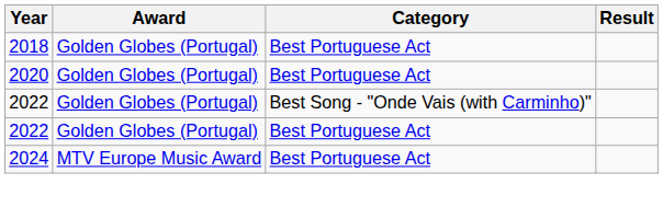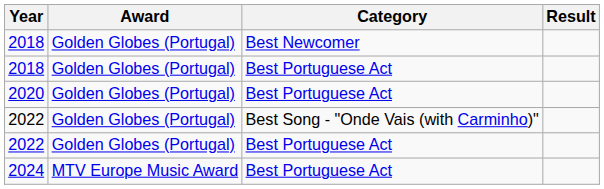+ row: 2018 | Golden Globes (Portugal) | Best Newcomer
